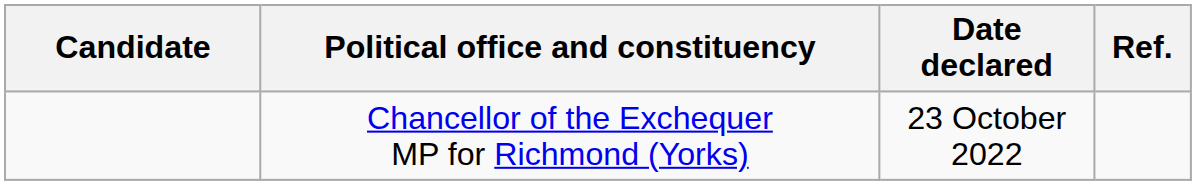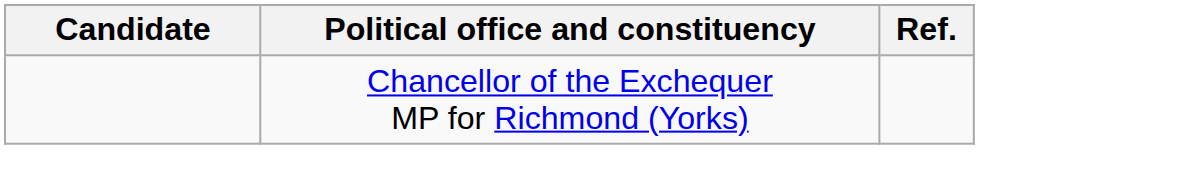- column: Date declared | 23 October 2022
